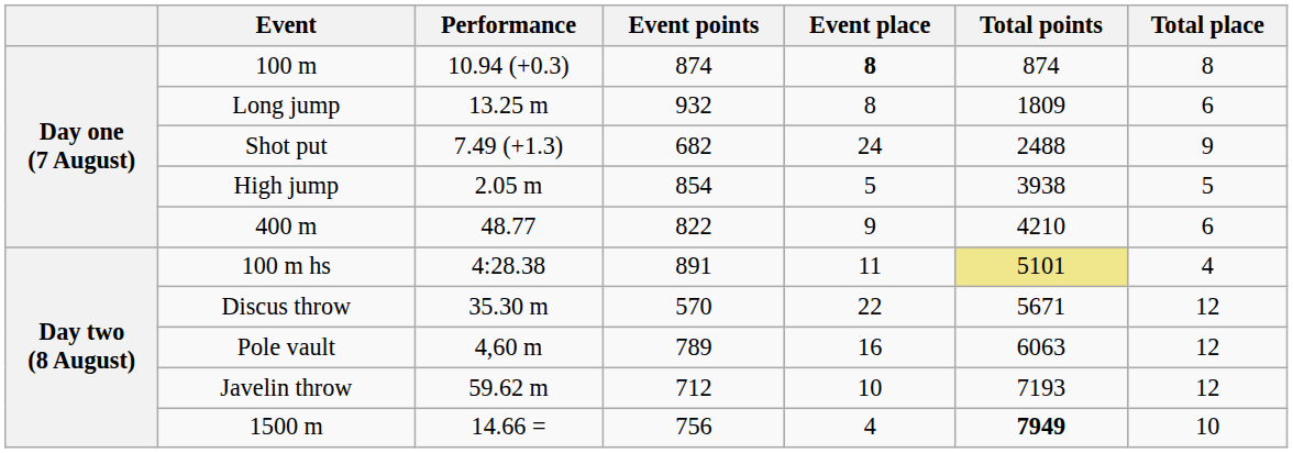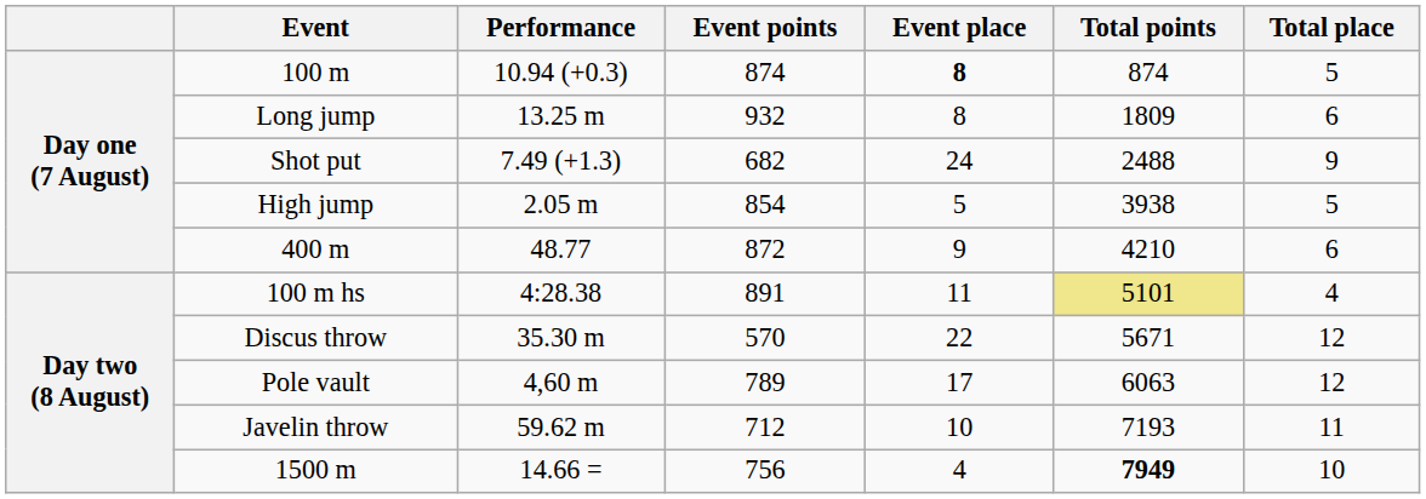100 m | Total place: 8 -> 5
400 m | Event points: 822 -> 872
Pole vault | Event place: 16 -> 17
Javelin throw | Total place: 12 -> 11
